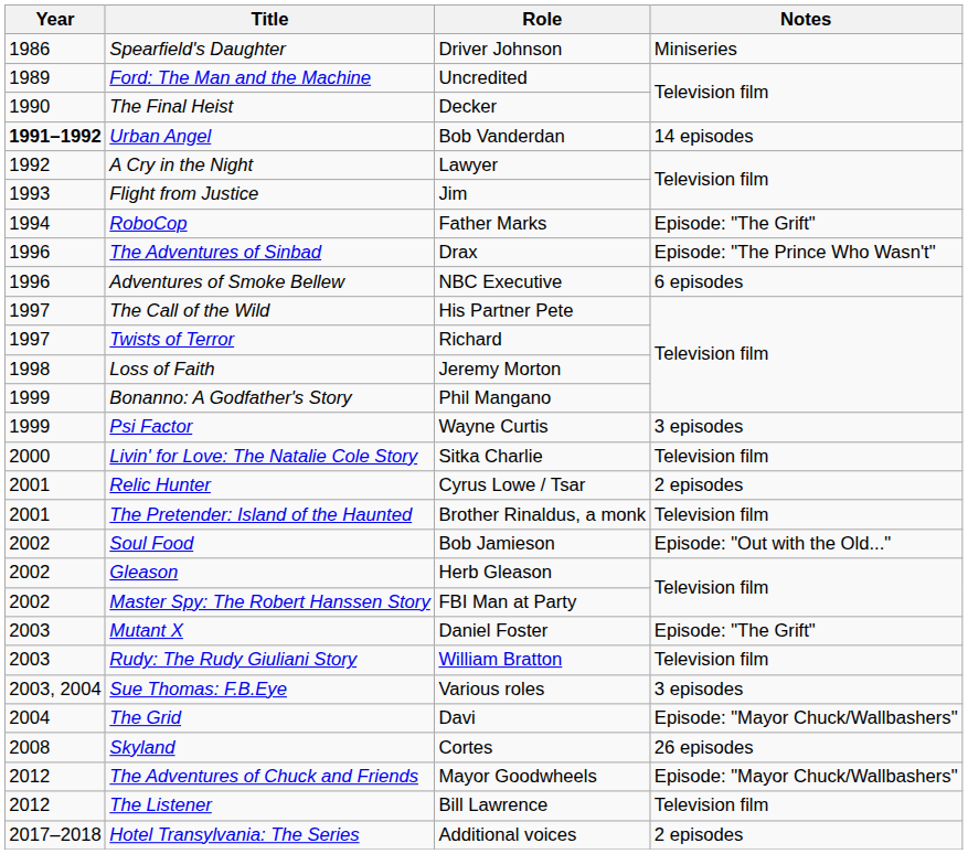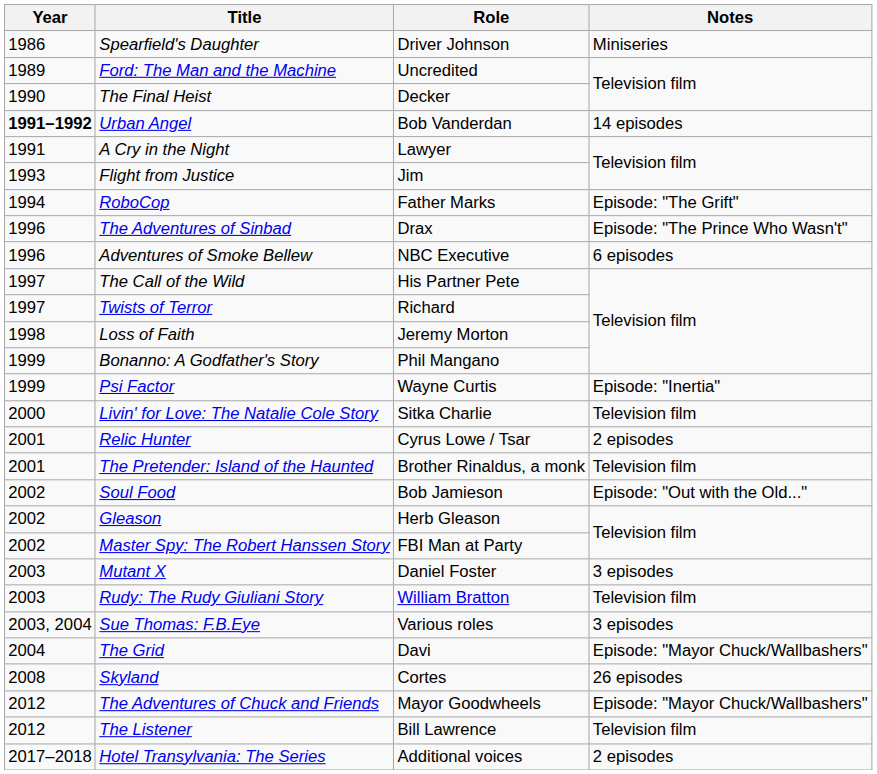A Cry in the Night | Year: 1992 -> 1991
Psi Factor | Notes: 3 episodes -> Episode: "Inertia"
Mutant X | Notes: Episode: "The Grift" -> 3 episodes
